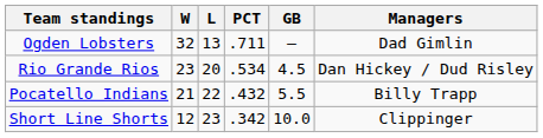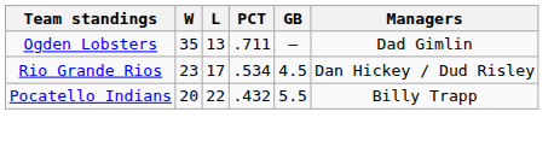Ogden Lobsters | W: 32 -> 35
Rio Grande Rios | L: 20 -> 17
Pocatello Indians | W: 21 -> 20
- row: Short Line Shorts | 12 | 23 | .342 | 10.0 | Clippinger
